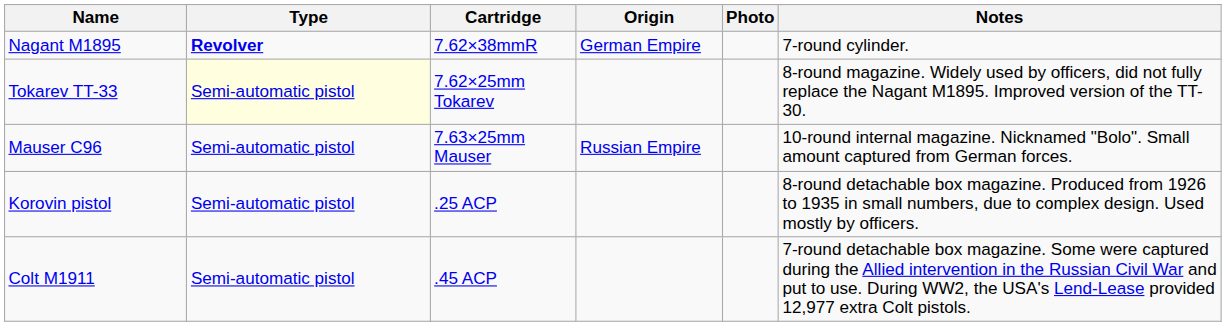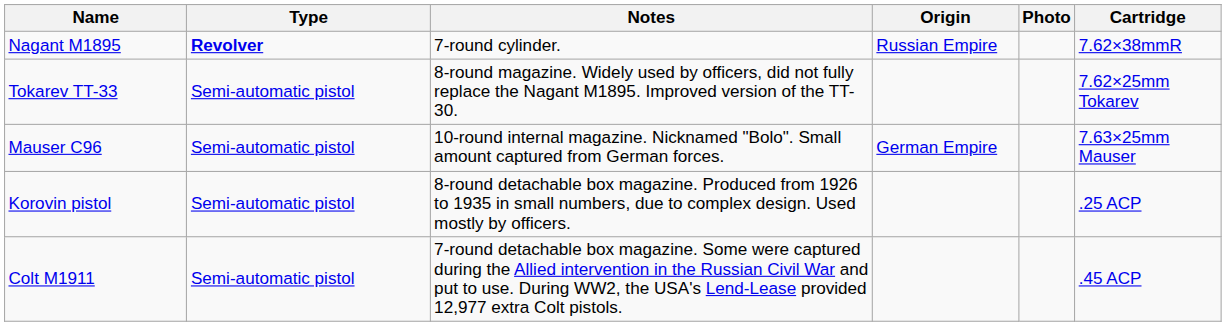columns swapped: Cartridge <-> Notes
Nagant M1895 | Origin: German Empire -> Russian Empire
Tokarev TT-33 | Type: lightyellow background -> no background
Mauser C96 | Origin: Russian Empire -> German Empire
